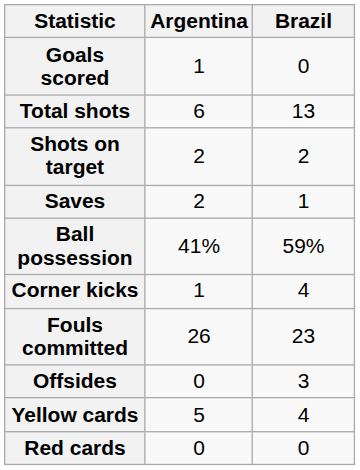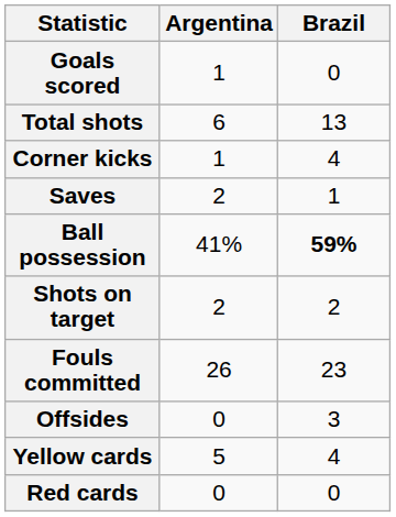rows swapped: Shots on target <-> Corner kicks
Ball possession | Brazil: normal -> bold
